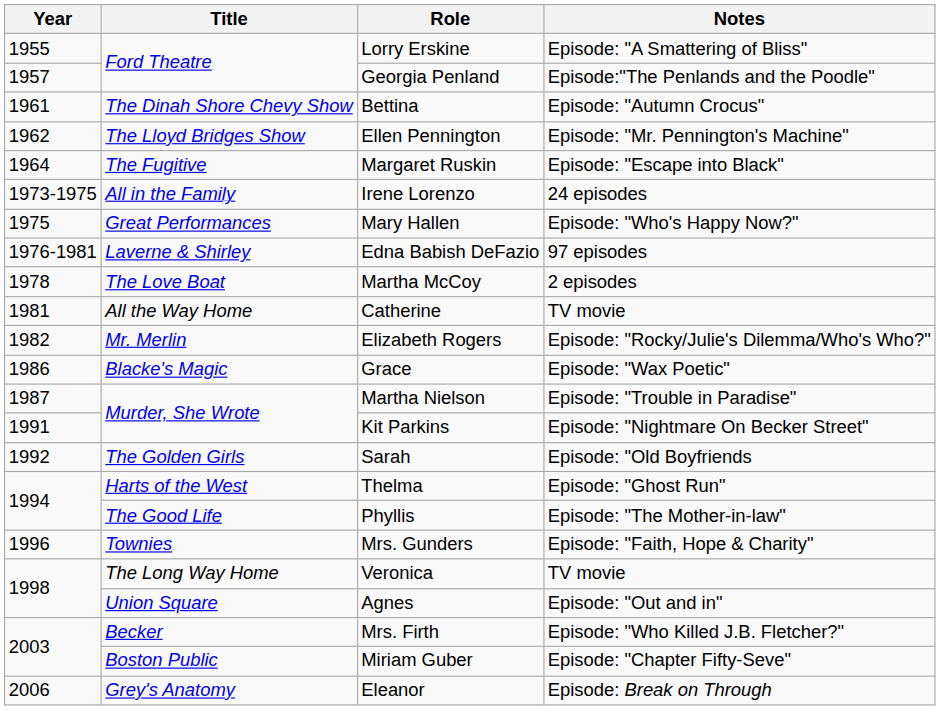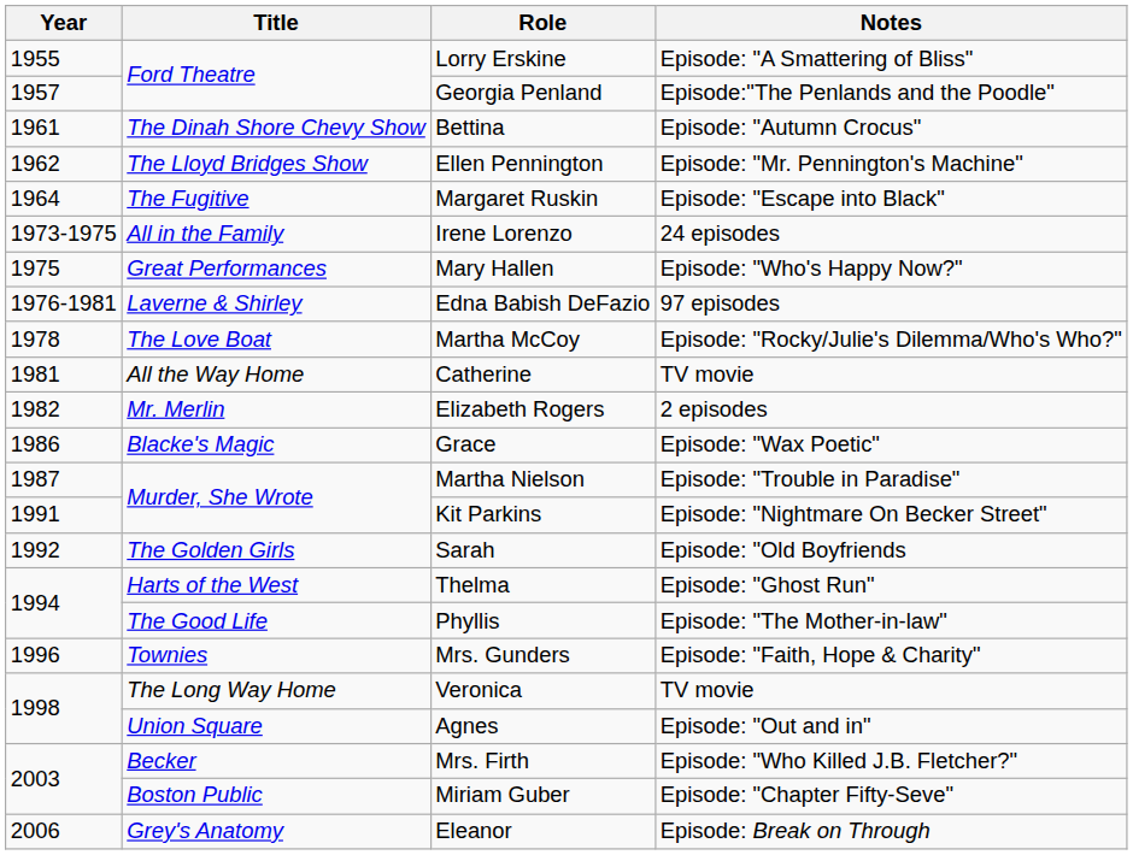Martha McCoy | Notes: 2 episodes -> Episode: "Rocky/Julie's Dilemma/Who's Who?"
Elizabeth Rogers | Notes: Episode: "Rocky/Julie's Dilemma/Who's Who?" -> 2 episodes
